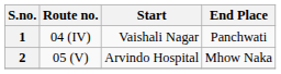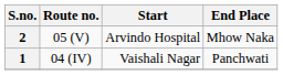rows swapped: 1 <-> 2
